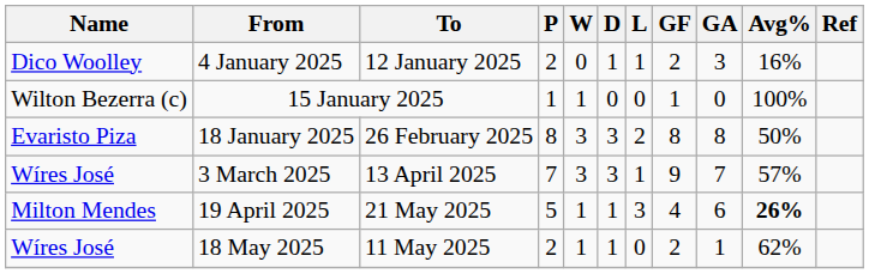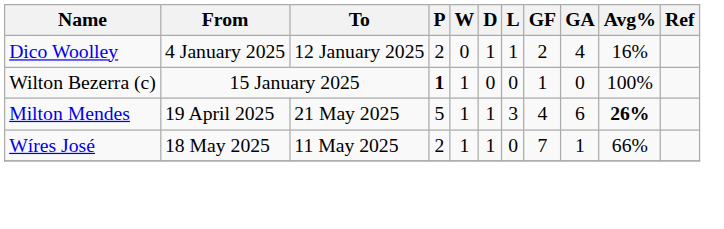4 January 2025 | GA: 3 -> 4
15 January 2025 | P: normal -> bold
- row: Evaristo Piza | 18 January 2025 | 26 February 2025 | 8 | 3 | 3 | 2 | 8 | 8 | 50%
- row: Wíres José | 3 March 2025 | 13 April 2025 | 7 | 3 | 3 | 1 | 9 | 7 | 57%
18 May 2025 | GF: 2 -> 7
18 May 2025 | Avg%: 62% -> 66%
